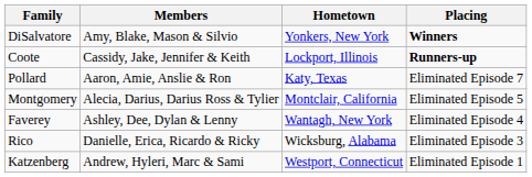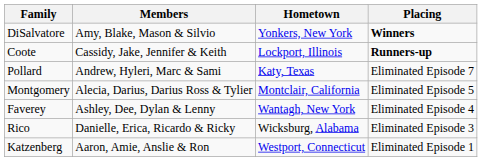Pollard | Members: Aaron, Amie, Anslie & Ron -> Andrew, Hyleri, Marc & Sami
Katzenberg | Members: Andrew, Hyleri, Marc & Sami -> Aaron, Amie, Anslie & Ron
